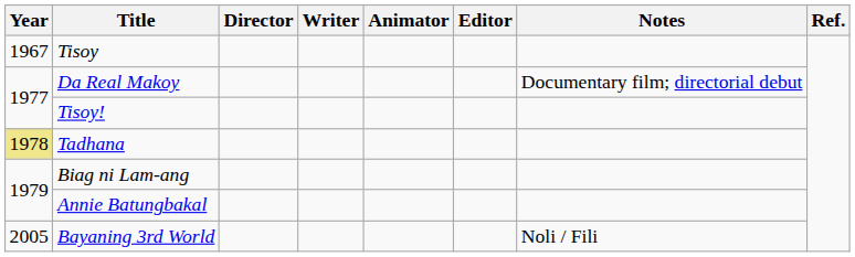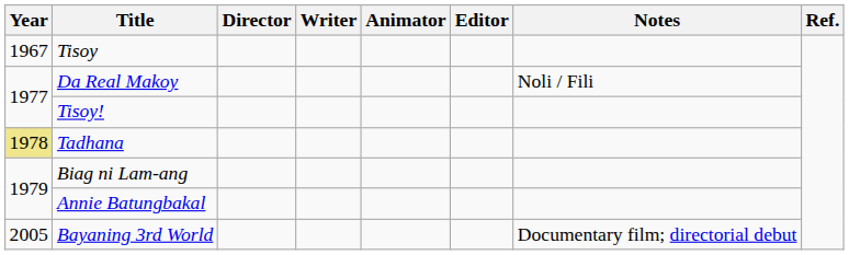Da Real Makoy | Notes: Documentary film; directorial debut -> Noli / Fili
Bayaning 3rd World | Notes: Noli / Fili -> Documentary film; directorial debut
